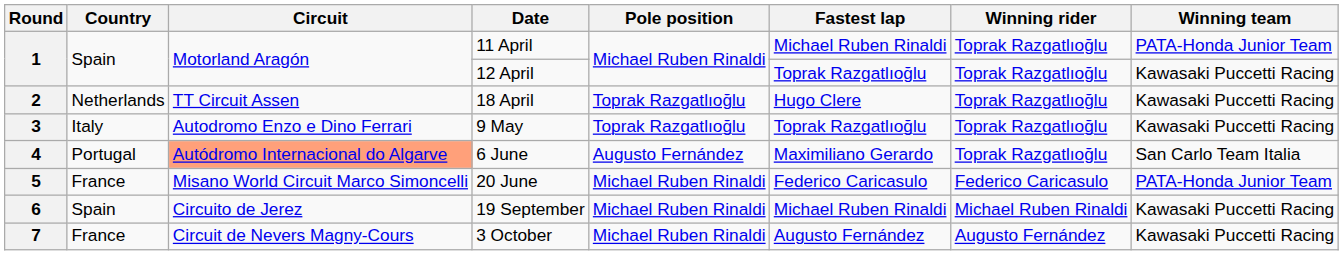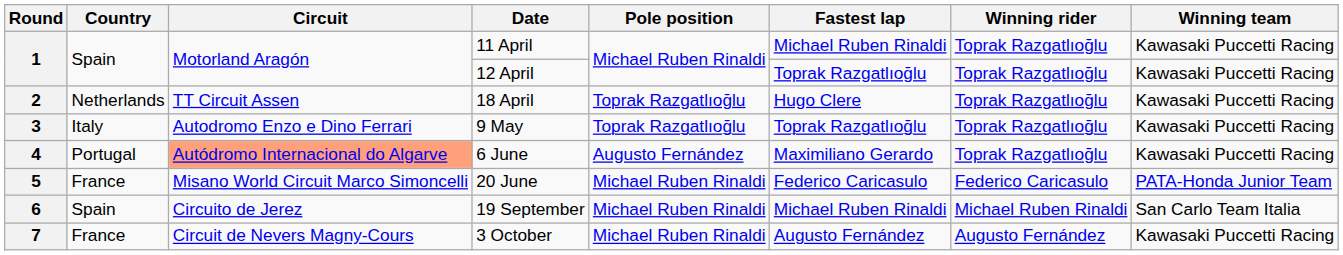11 April | Winning team: PATA-Honda Junior Team -> Kawasaki Puccetti Racing
6 June | Winning team: San Carlo Team Italia -> Kawasaki Puccetti Racing
19 September | Winning team: Kawasaki Puccetti Racing -> San Carlo Team Italia
